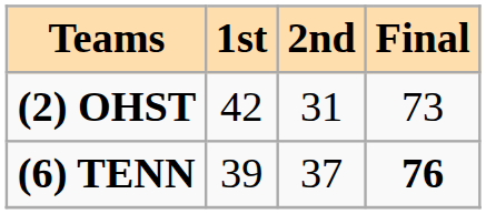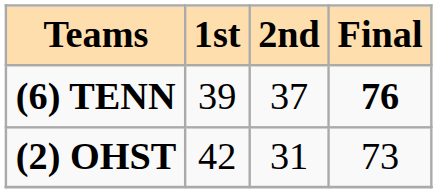rows swapped: (6) TENN <-> (2) OHST
